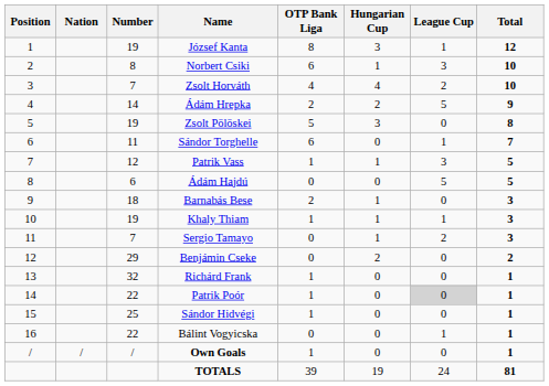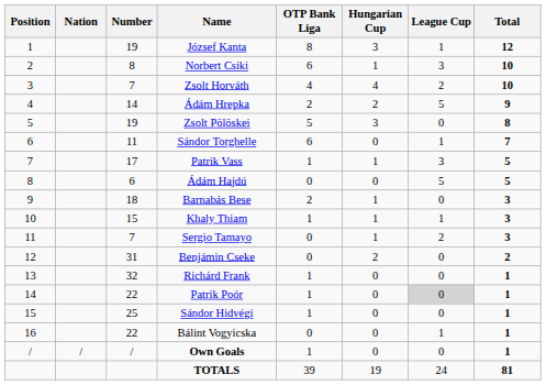Patrik Vass | Number: 12 -> 17
Khaly Thiam | Number: 19 -> 15
Benjámin Cseke | Number: 29 -> 31
